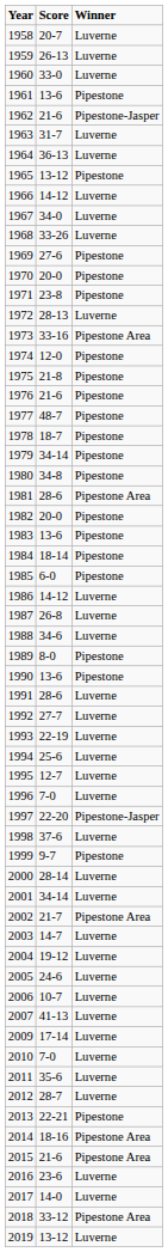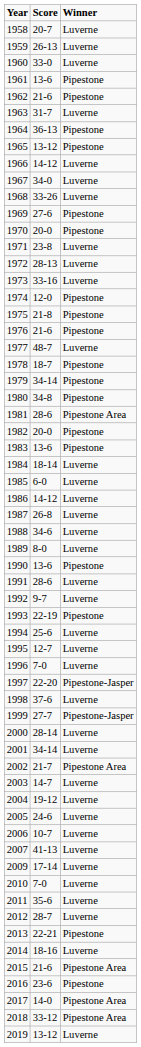1962 | Winner: Pipestone-Jasper -> Pipestone
1964 | Winner: Luverne -> Pipestone
1971 | Winner: Pipestone -> Luverne
1973 | Winner: Pipestone Area -> Luverne
1977 | Winner: Pipestone -> Luverne
1984 | Winner: Pipestone -> Luverne
1985 | Winner: Pipestone -> Luverne
1989 | Winner: Pipestone -> Luverne
1992 | Score: 27-7 -> 9-7
1993 | Winner: Luverne -> Pipestone
1999 | Score: 9-7 -> 27-7
1999 | Winner: Pipestone -> Pipestone-Jasper
2014 | Winner: Pipestone Area -> Luverne
2016 | Winner: Luverne -> Pipestone
2017 | Winner: Luverne -> Pipestone Area
